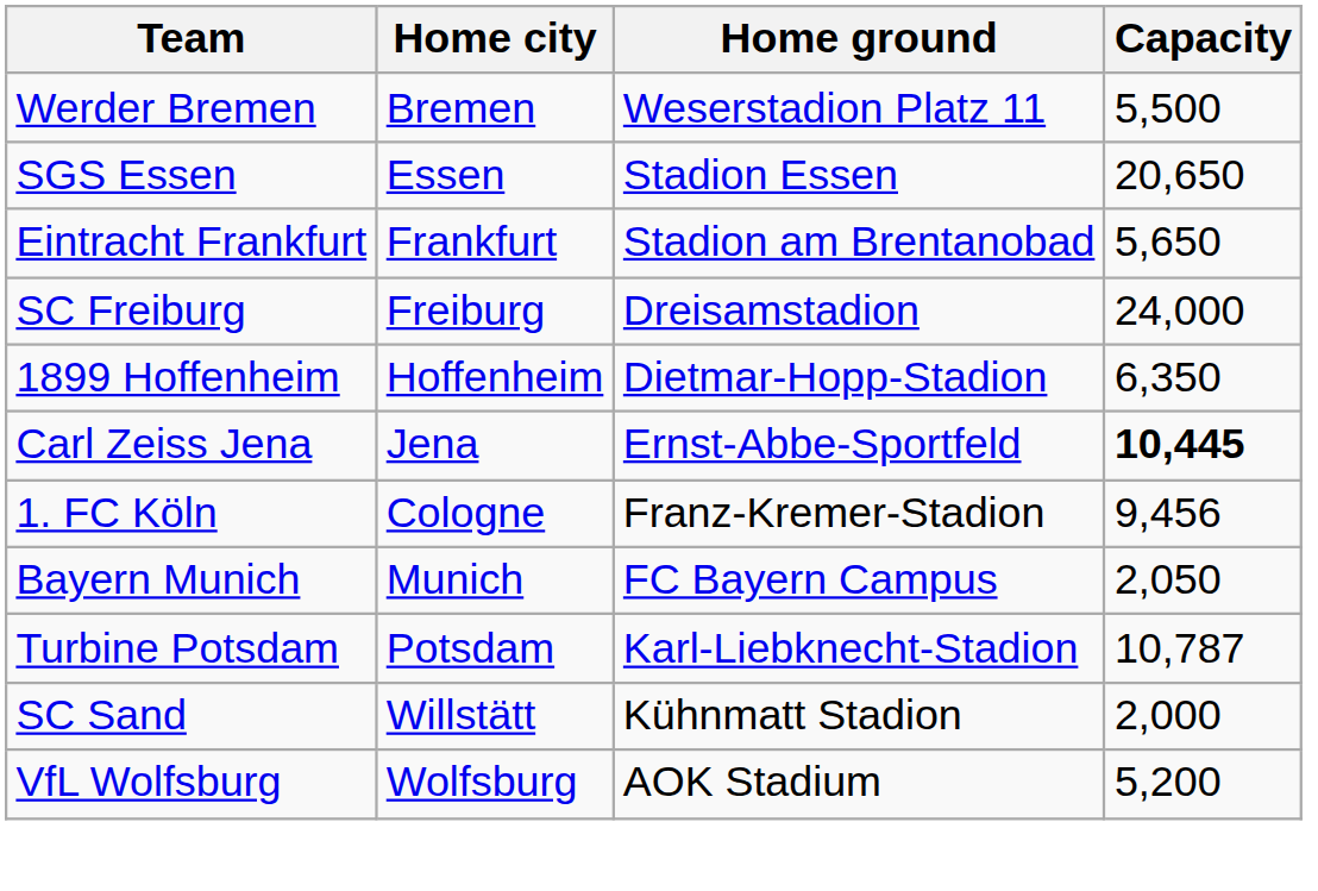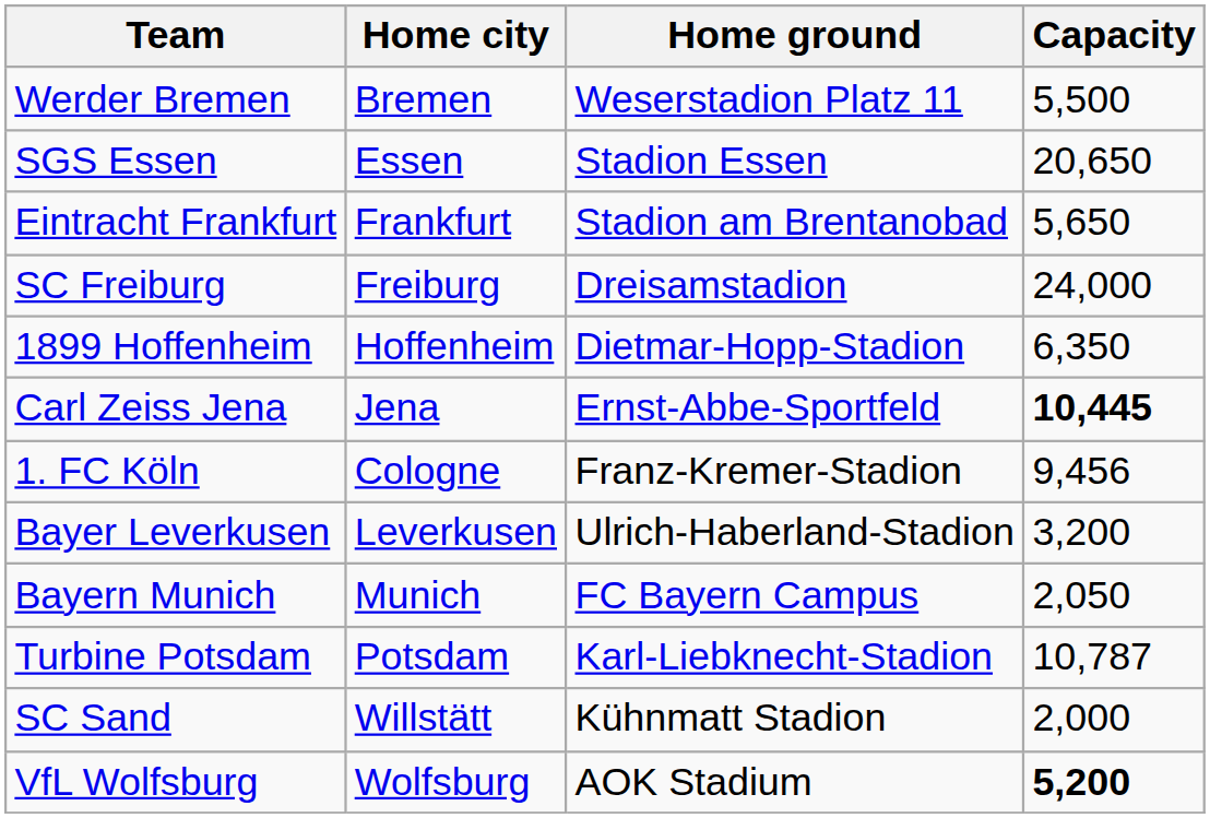+ row: Bayer Leverkusen | Leverkusen | Ulrich-Haberland-Stadion | 3,200
VfL Wolfsburg | Capacity: normal -> bold
